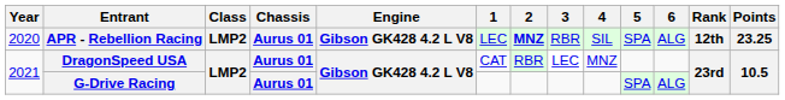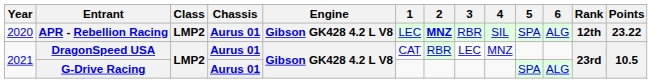APR - Rebellion Racing | Points: 23.25 -> 23.22
